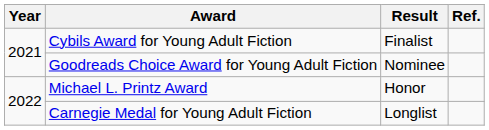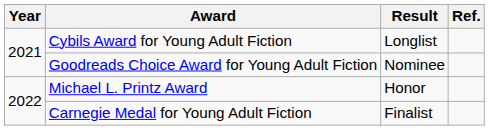Cybils Award for Young Adult Fiction | Result: Finalist -> Longlist
Carnegie Medal for Young Adult Fiction | Result: Longlist -> Finalist
